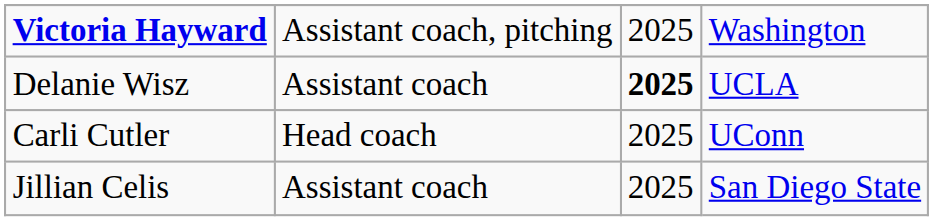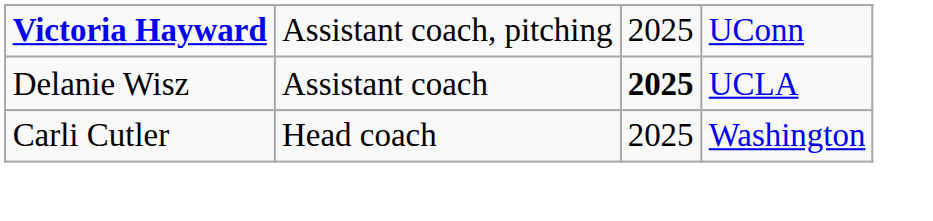Victoria Hayward | column 4: Washington -> UConn
Carli Cutler | column 4: UConn -> Washington
- row: Jillian Celis | Assistant coach | 2025 | San Diego State
